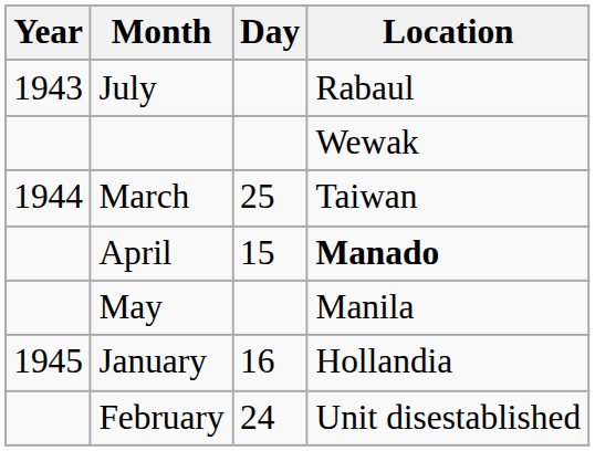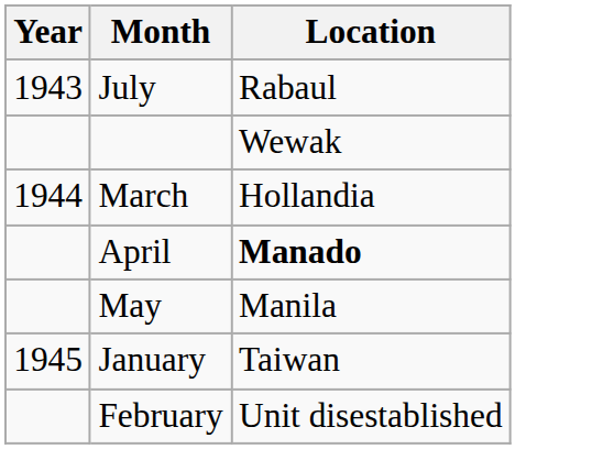- column: Day | 25 | 15 | 16 | 24
March | Location: Taiwan -> Hollandia
January | Location: Hollandia -> Taiwan
